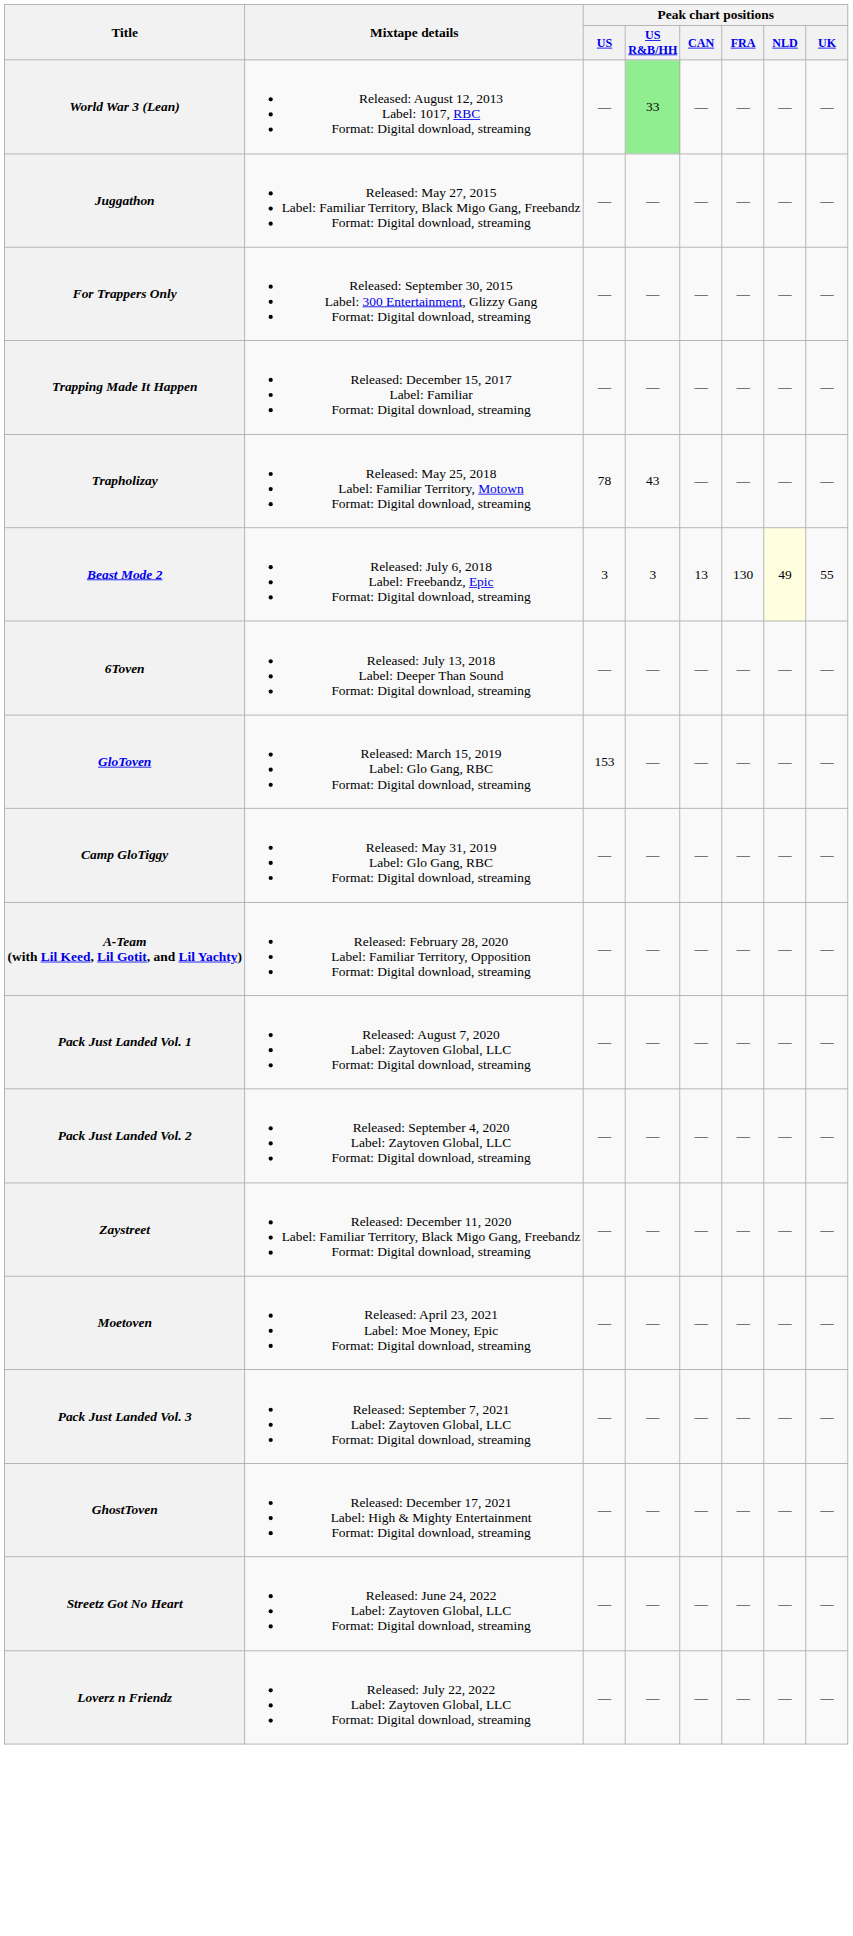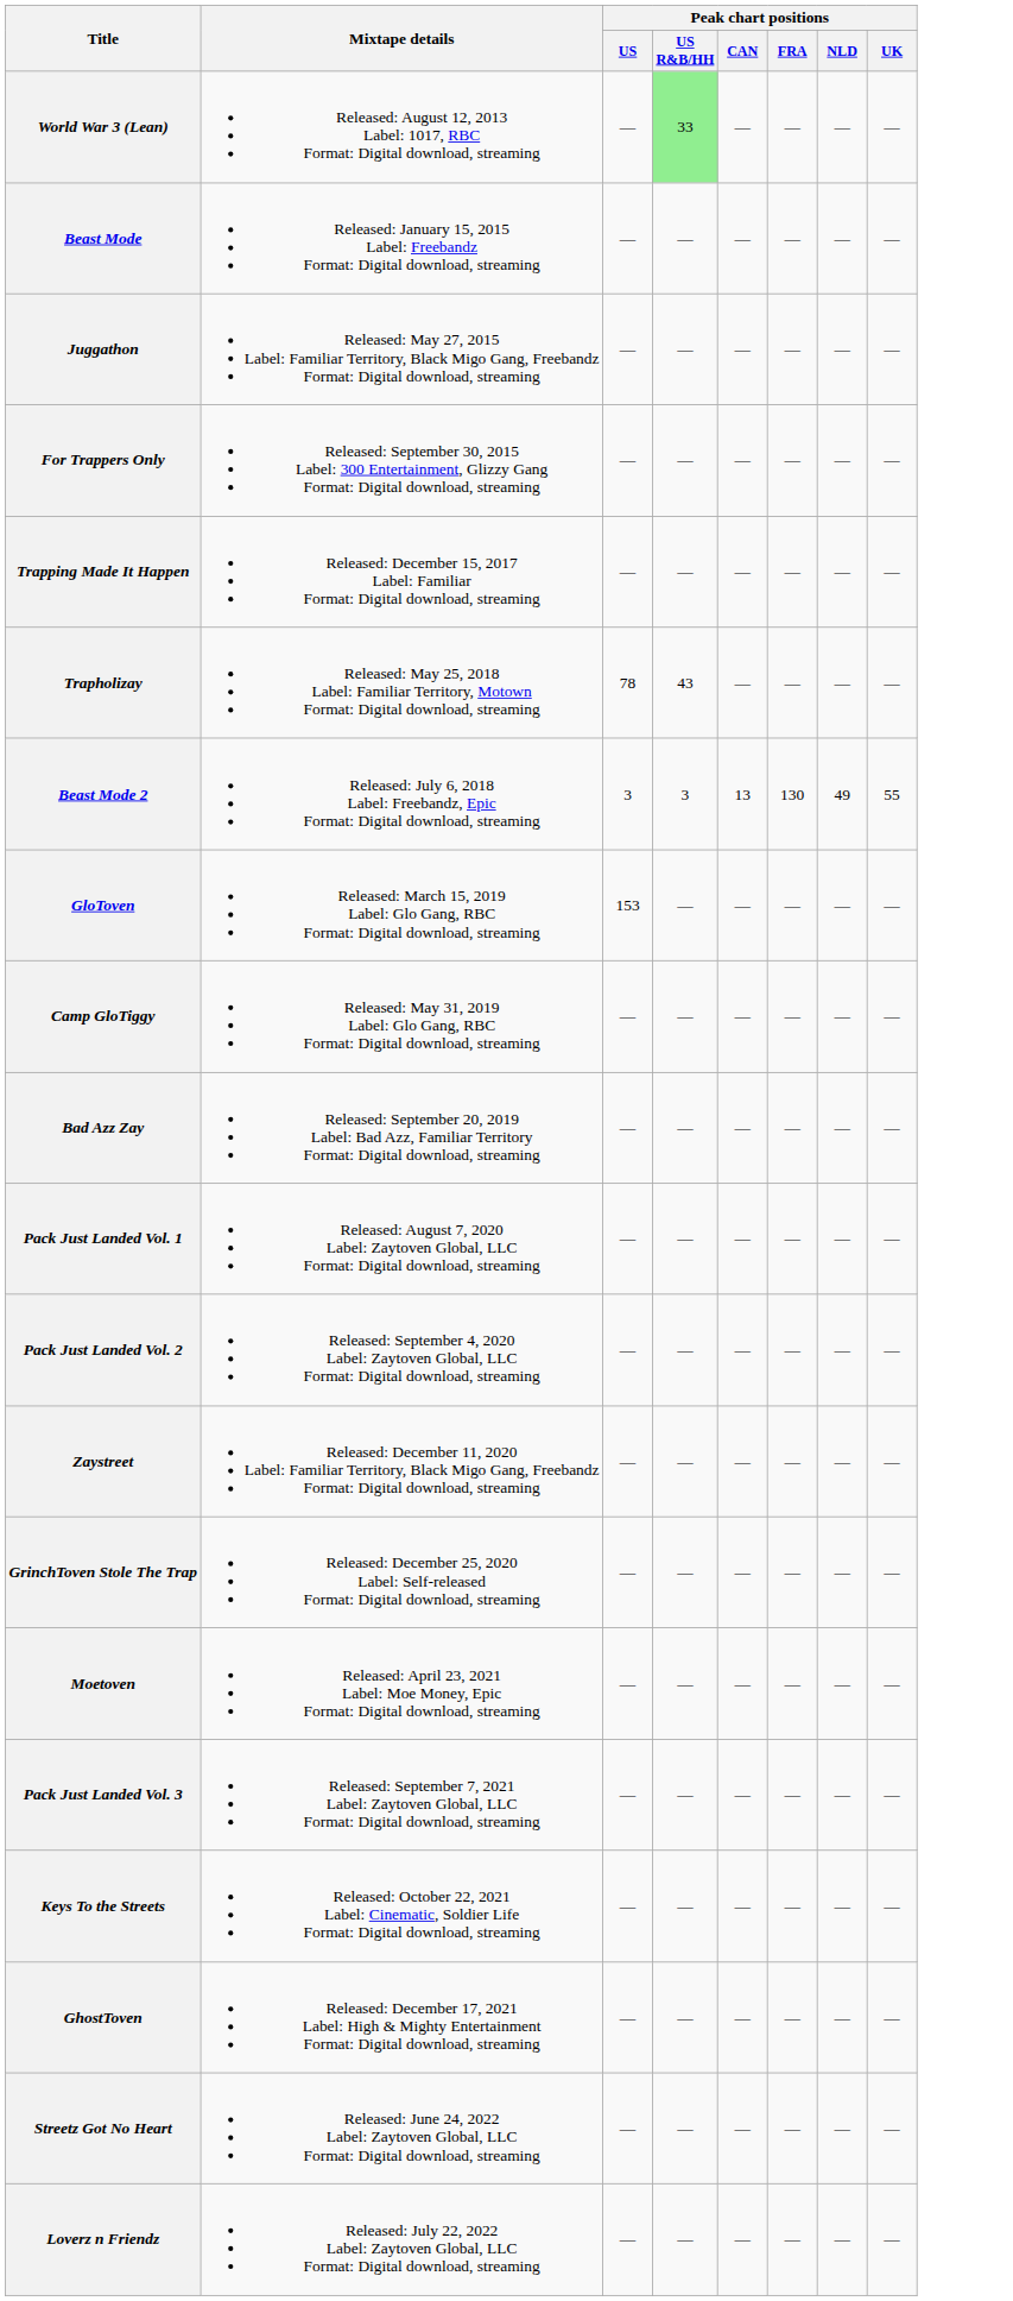+ row: Beast Mode | Released: January 15, 2015 Label: Freebandz Format: Digital download, streaming | — | — | — | — | — | —
Beast Mode 2 | Peak chart positions / NLD: lightyellow background -> no background
- row: 6Toven | Released: July 13, 2018 Label: Deeper Than Sound Format: Digital download, streaming | — | — | — | — | — | —
+ row: Bad Azz Zay | Released: September 20, 2019 Label: Bad Azz, Familiar Territory Format: Digital download, streaming | — | — | — | — | — | —
- row: A-Team (with Lil Keed, Lil Gotit, and Lil Yachty) | Released: February 28, 2020 Label: Familiar Territory, Opposition Format: Digital download, streaming | — | — | — | — | — | —
+ row: GrinchToven Stole The Trap | Released: December 25, 2020 Label: Self-released Format: Digital download, streaming | — | — | — | — | — | —
+ row: Keys To the Streets | Released: October 22, 2021 Label: Cinematic, Soldier Life Format: Digital download, streaming | — | — | — | — | — | —
